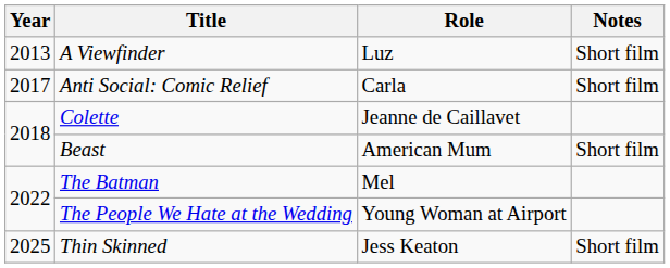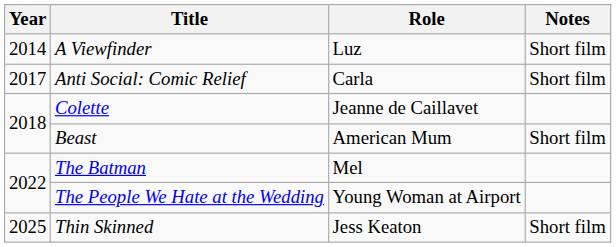A Viewfinder | Year: 2013 -> 2014
